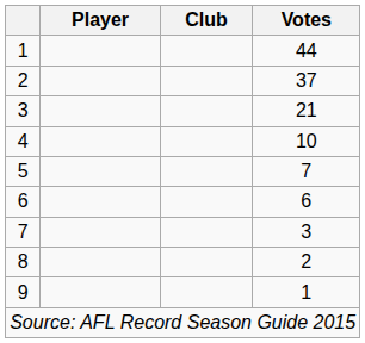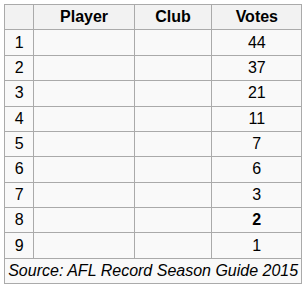4 | Votes: 10 -> 11
8 | Votes: normal -> bold
